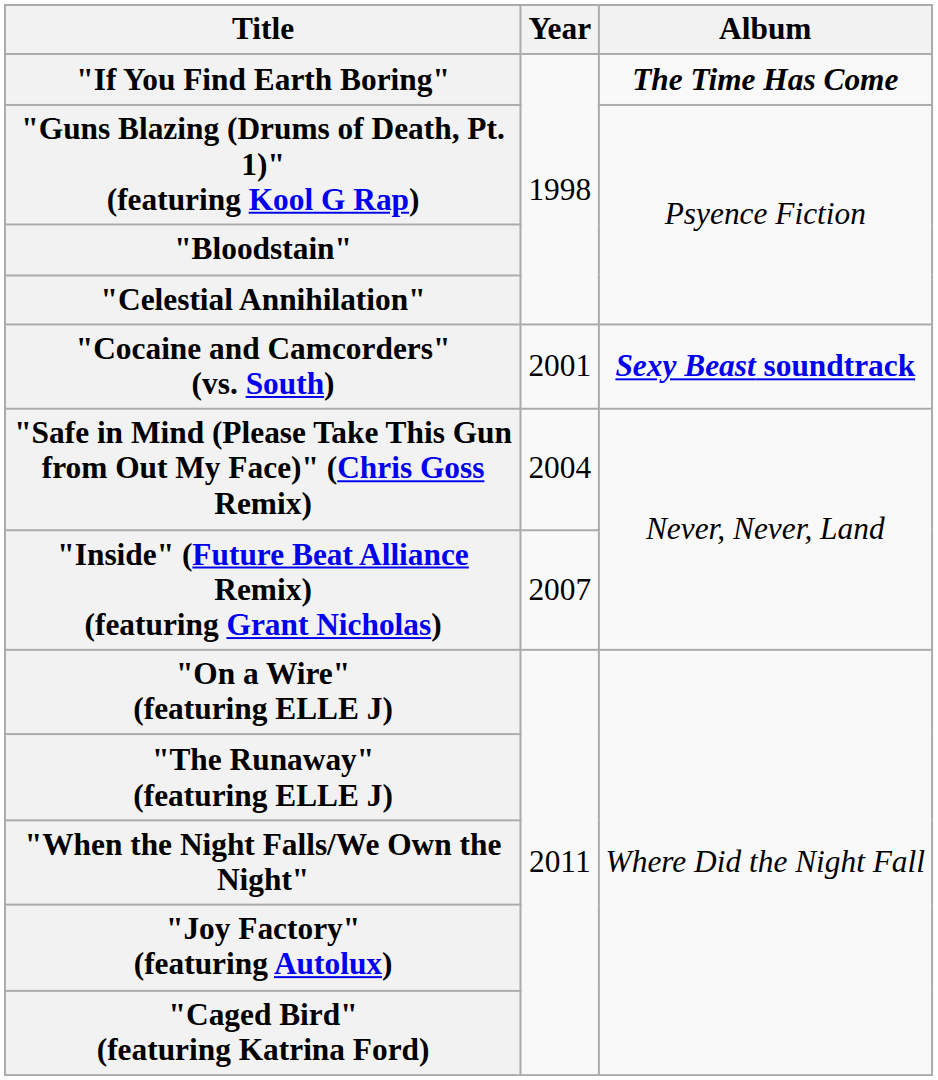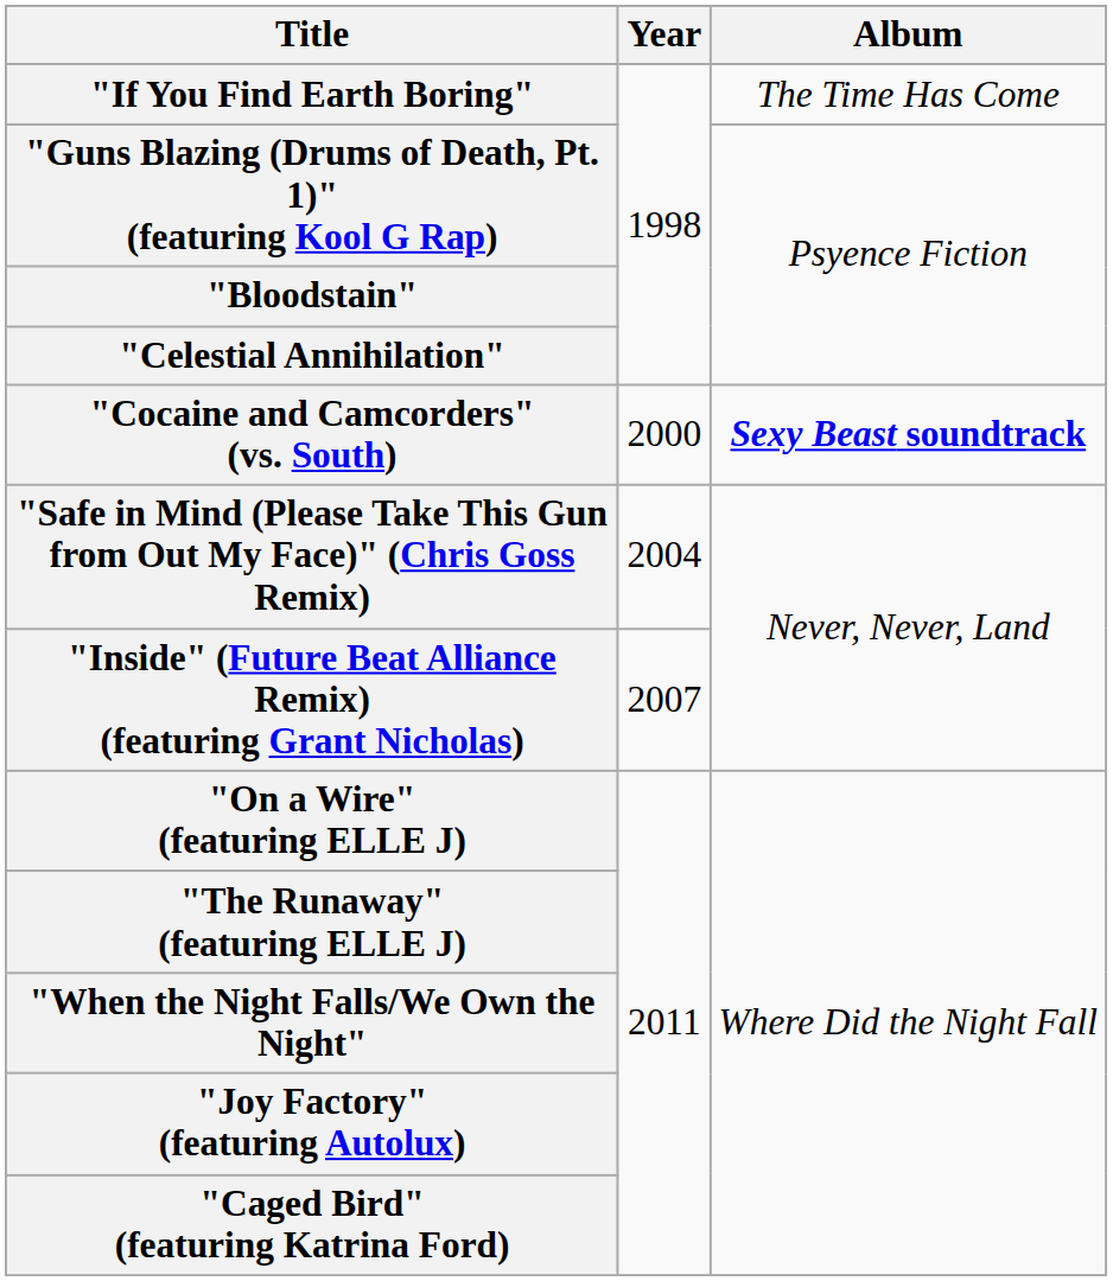"If You Find Earth Boring" | Album: bold -> normal
"Cocaine and Camcorders" (vs. South) | Year: 2001 -> 2000
